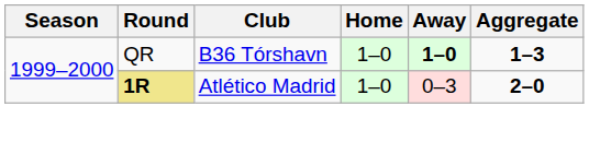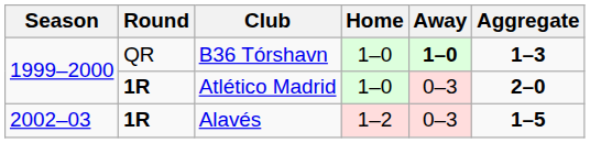Atlético Madrid | Round: khaki background -> no background
+ row: 2002–03 | 1R | Alavés | 1–2 | 0–3 | 1–5
